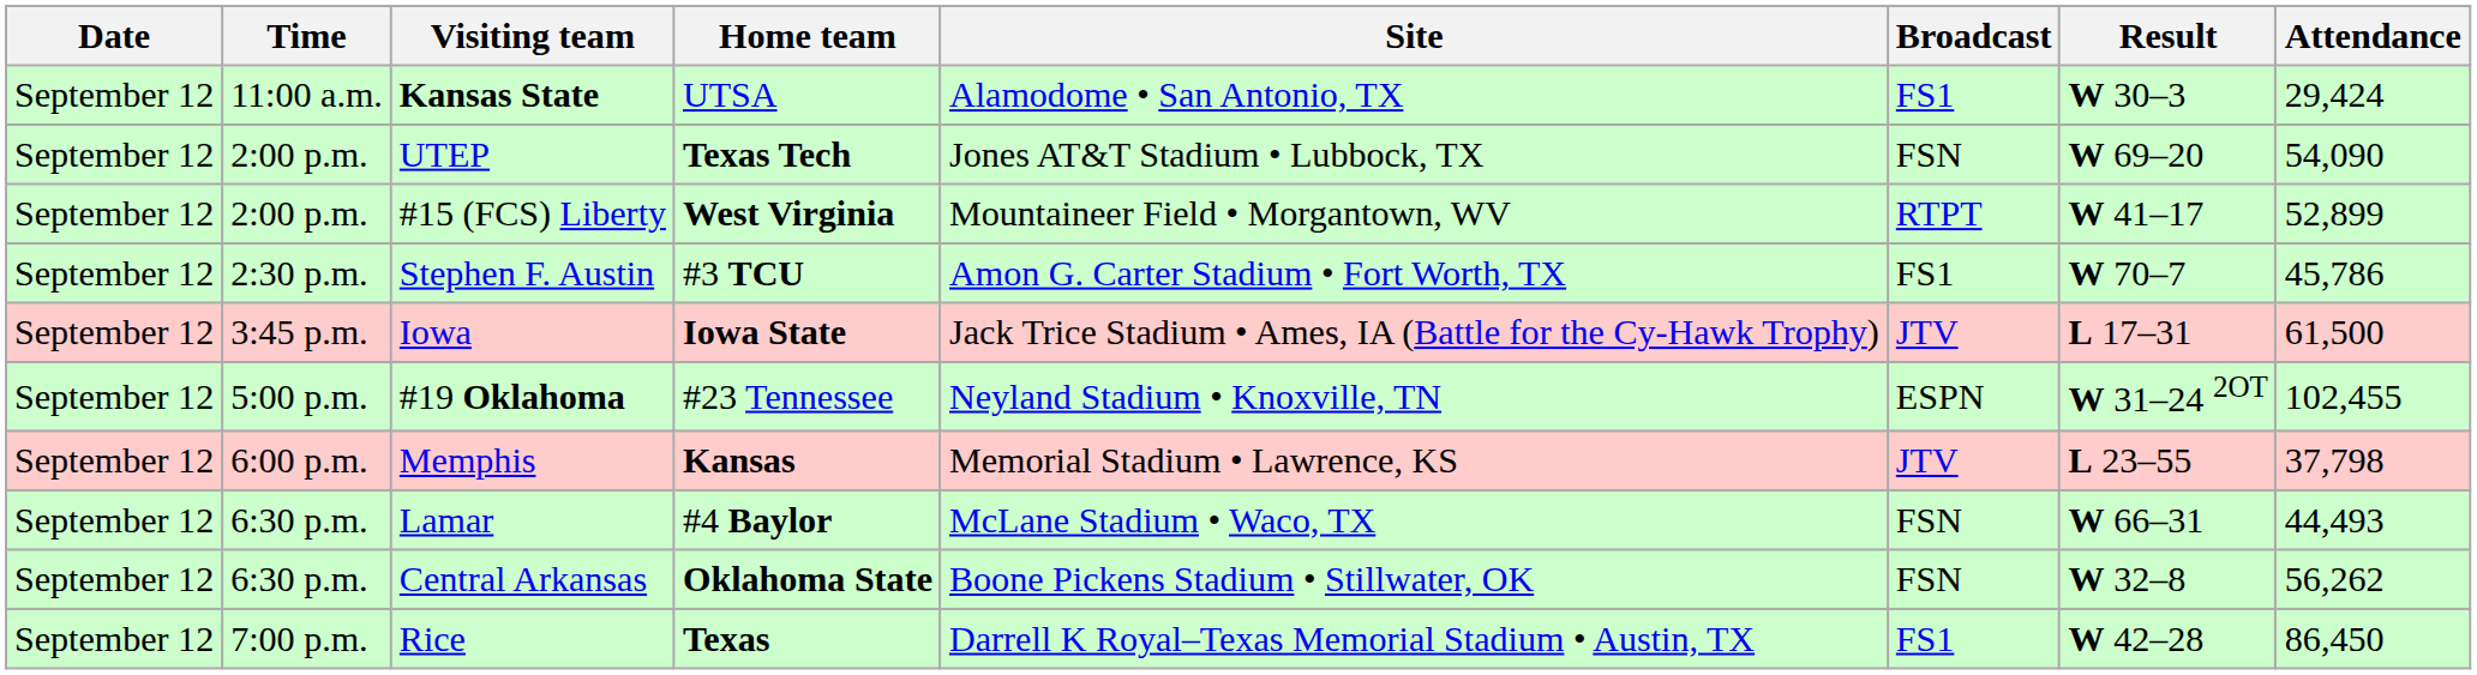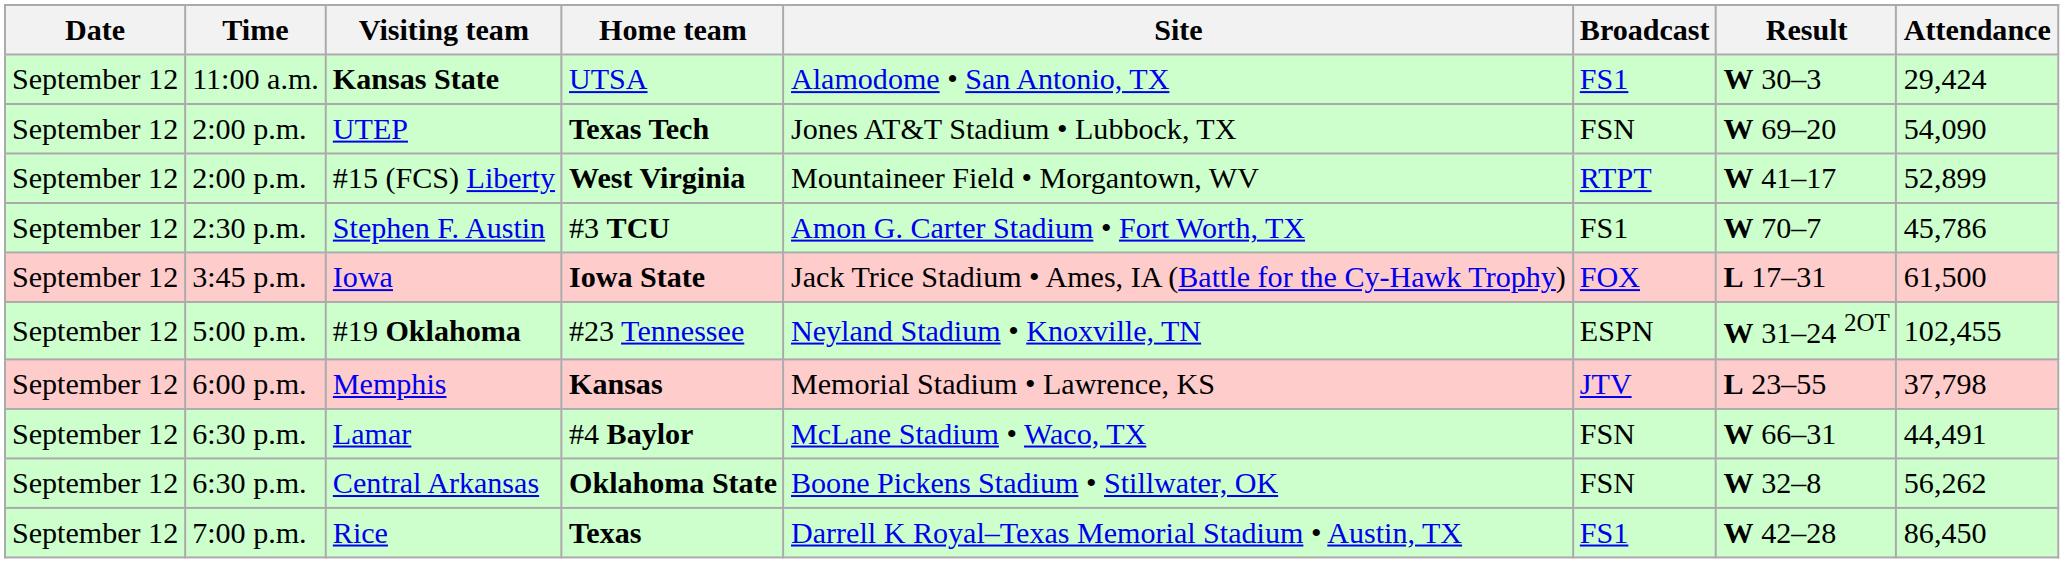Iowa | Broadcast: JTV -> FOX
Lamar | Attendance: 44,493 -> 44,491
